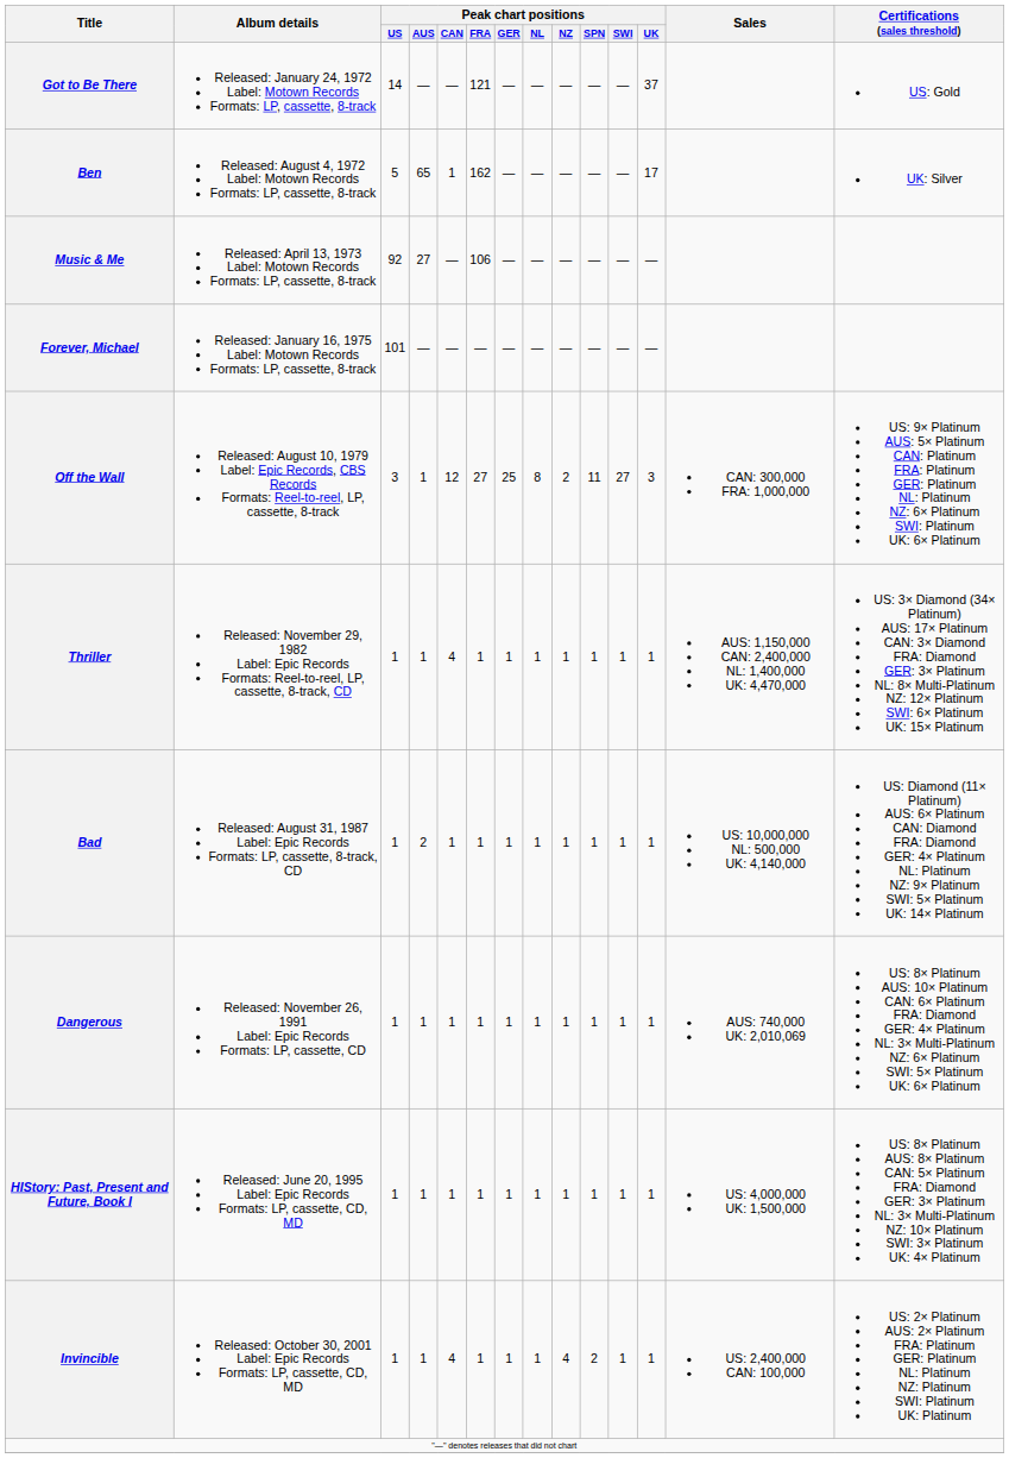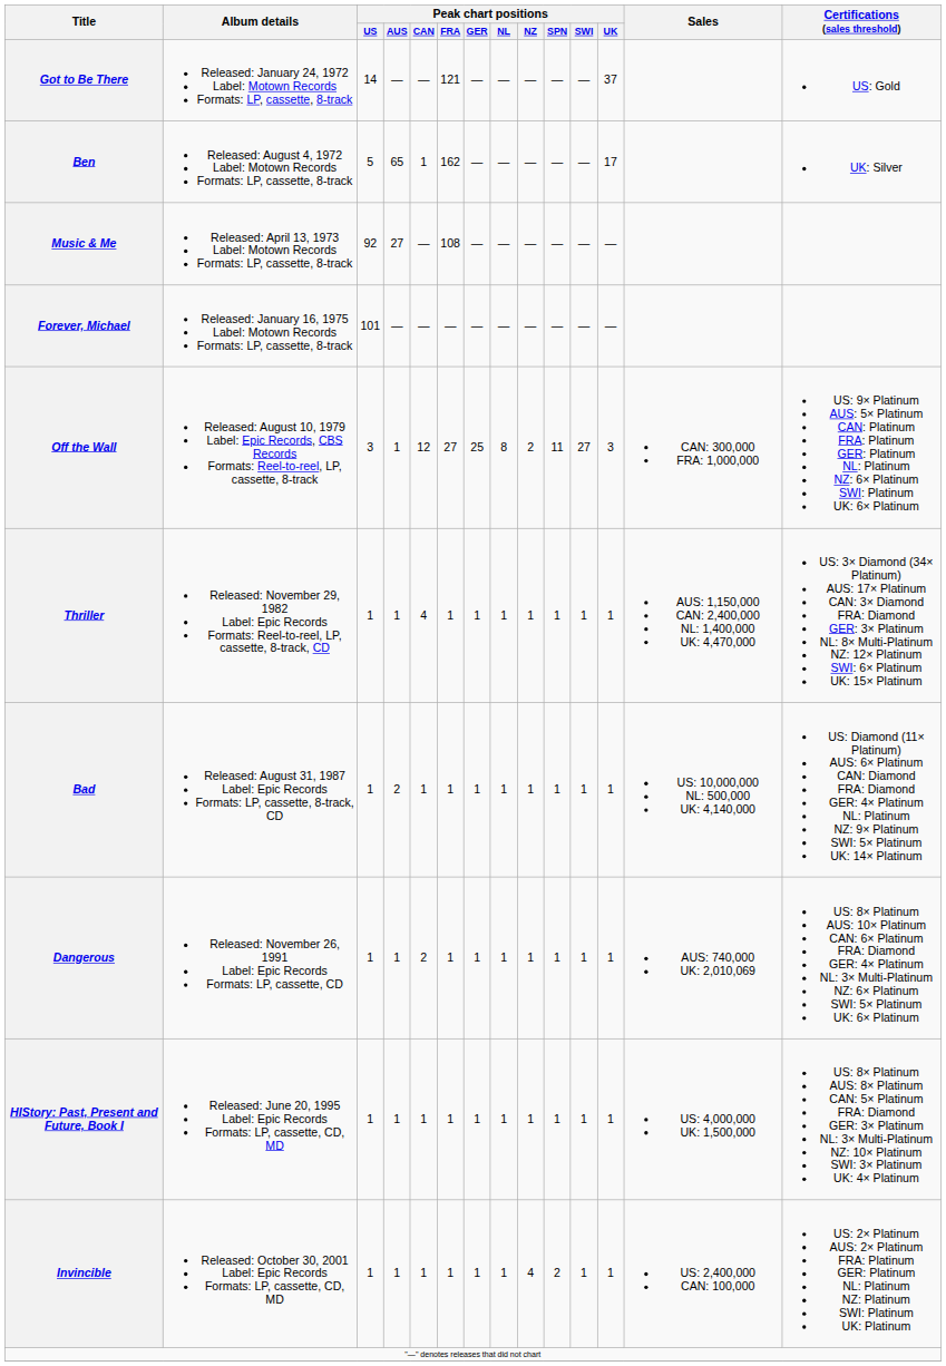Music & Me | Peak chart positions / FRA: 106 -> 108
Dangerous | Peak chart positions / CAN: 1 -> 2
Invincible | Peak chart positions / CAN: 4 -> 1
